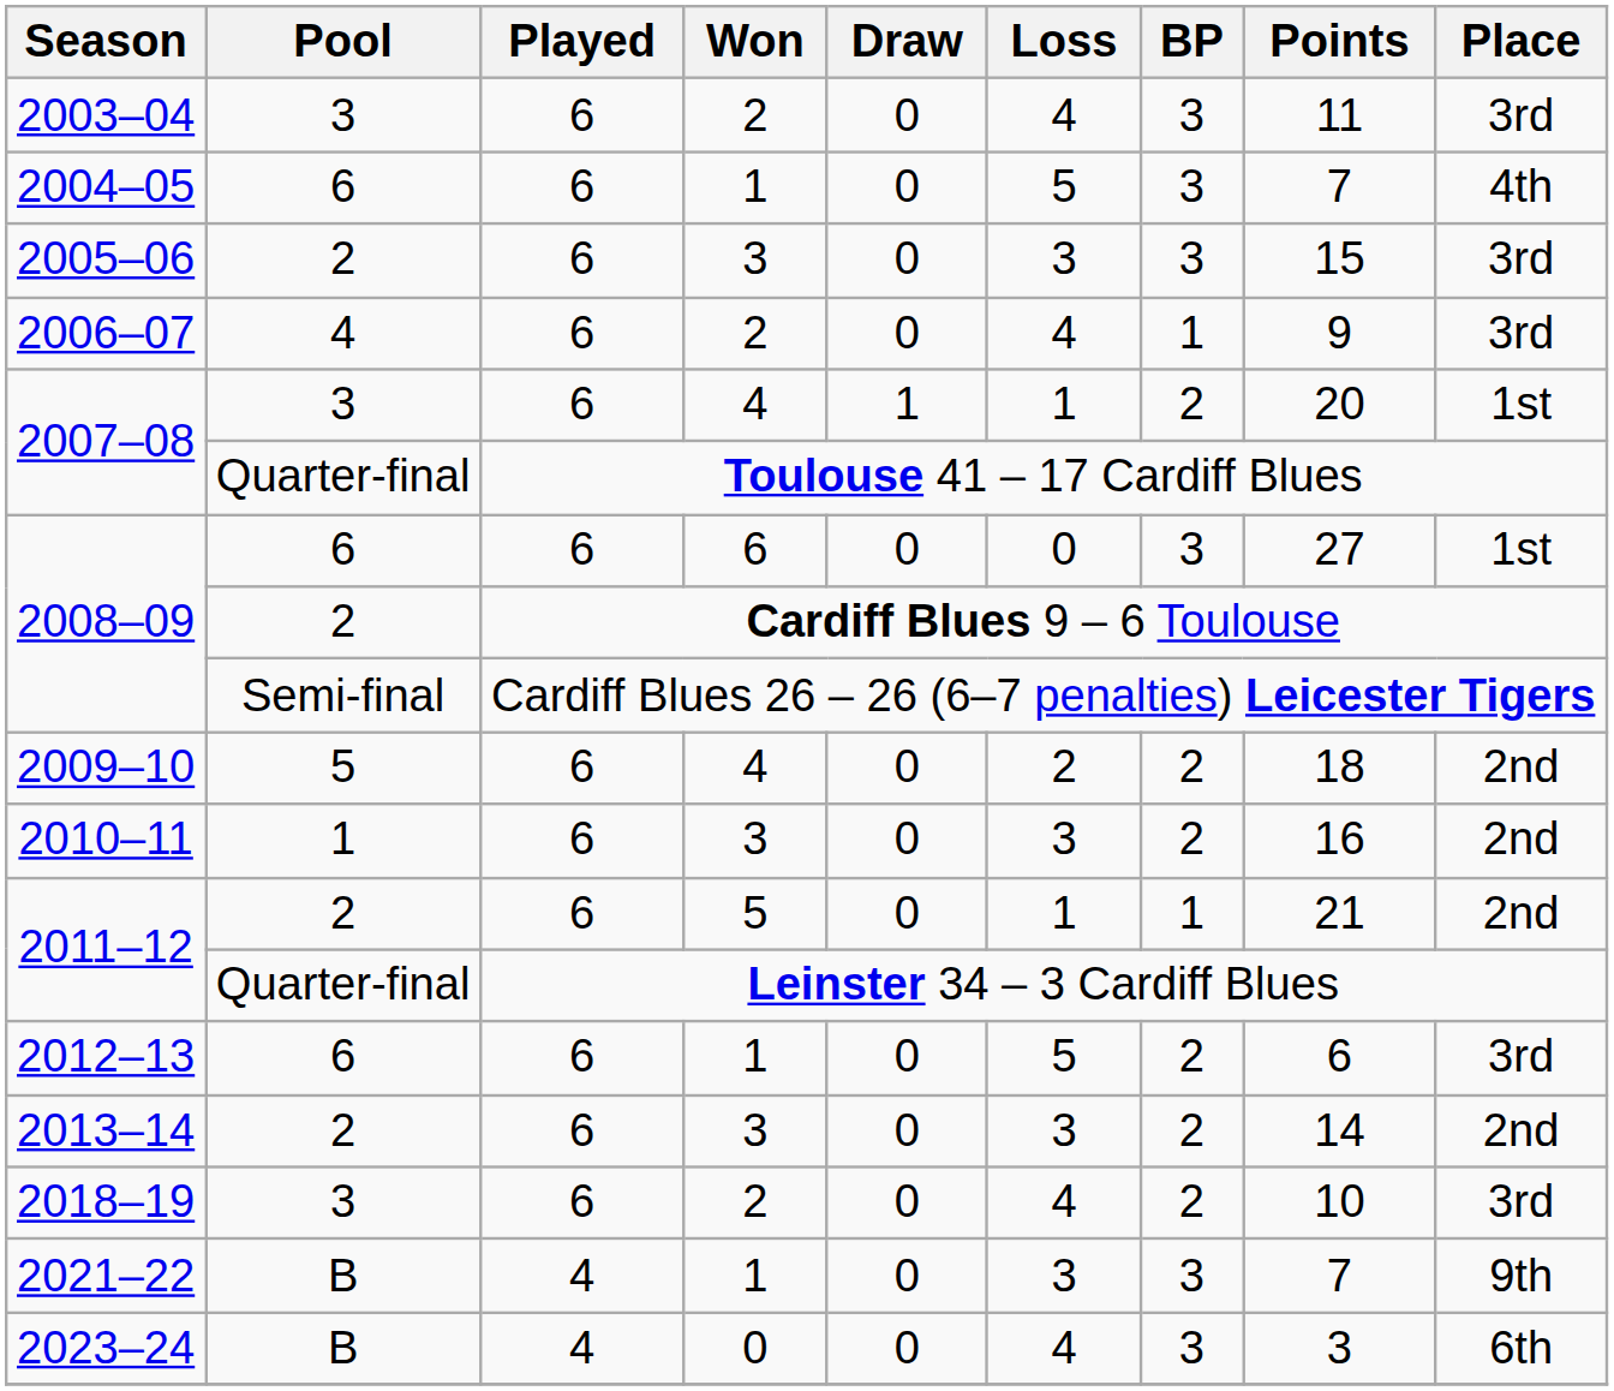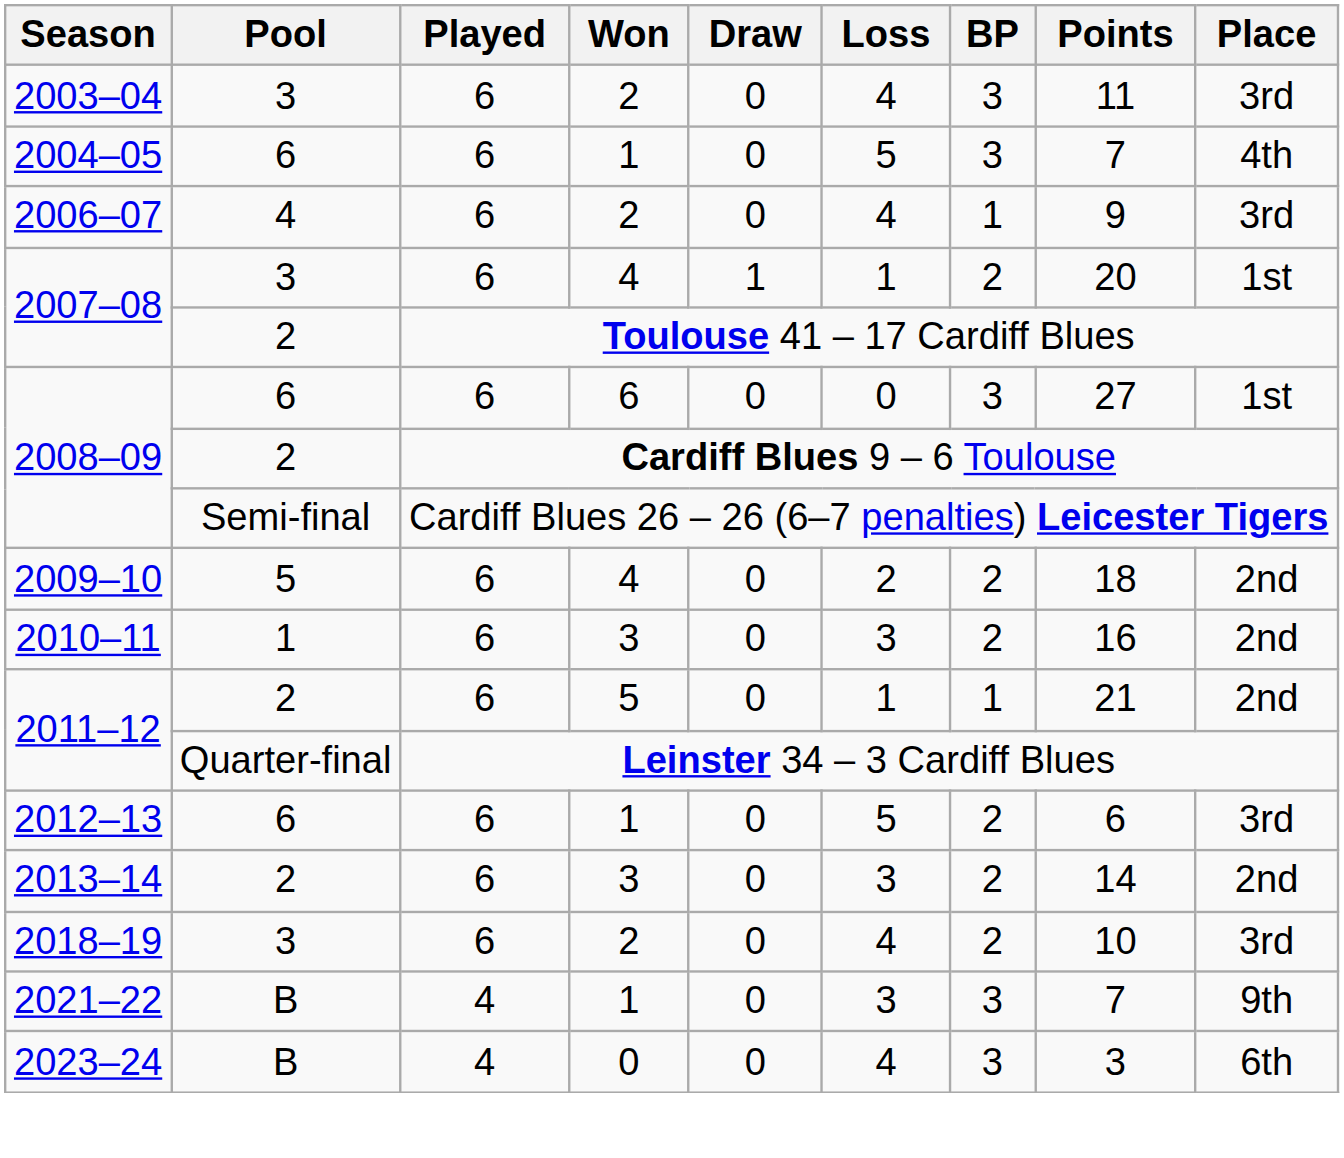- row: 2005–06 | 2 | 6 | 3 | 0 | 3 | 3 | 15 | 3rd
2007–08 / Toulouse 41 – 17 Cardiff Blues | Pool: Quarter-final -> 2
